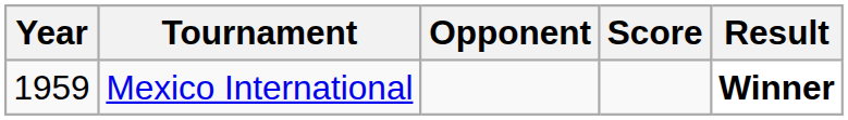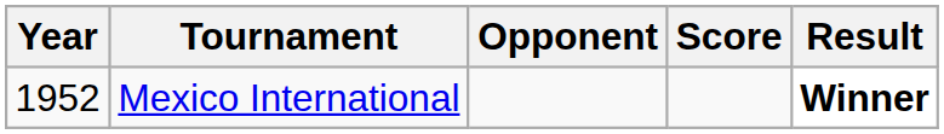Mexico International | Year: 1959 -> 1952
